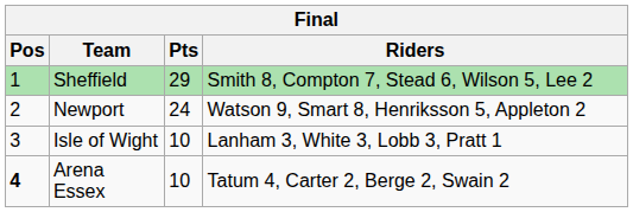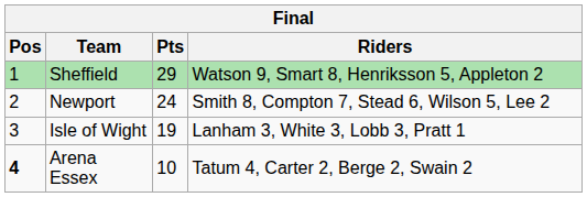Sheffield | Riders: Smith 8, Compton 7, Stead 6, Wilson 5, Lee 2 -> Watson 9, Smart 8, Henriksson 5, Appleton 2
Newport | Riders: Watson 9, Smart 8, Henriksson 5, Appleton 2 -> Smith 8, Compton 7, Stead 6, Wilson 5, Lee 2
Isle of Wight | Pts: 10 -> 19
